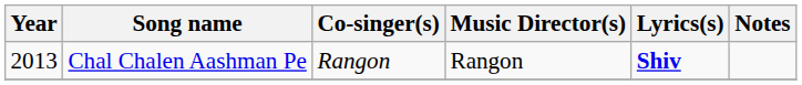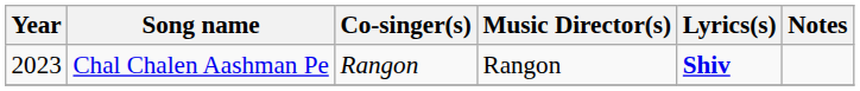Chal Chalen Aashman Pe | Year: 2013 -> 2023
